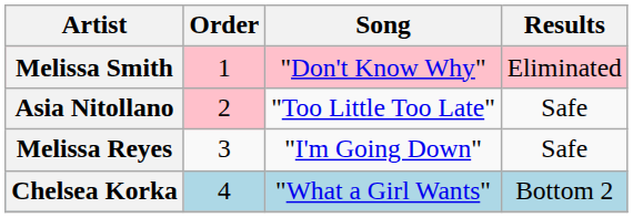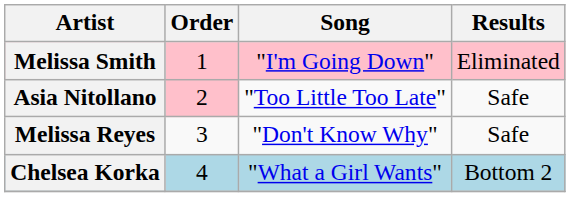Melissa Smith | Song: "Don't Know Why" -> "I'm Going Down"
Melissa Reyes | Song: "I'm Going Down" -> "Don't Know Why"
